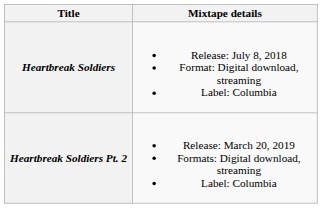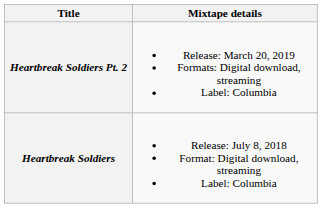rows swapped: Heartbreak Soldiers <-> Heartbreak Soldiers Pt. 2
